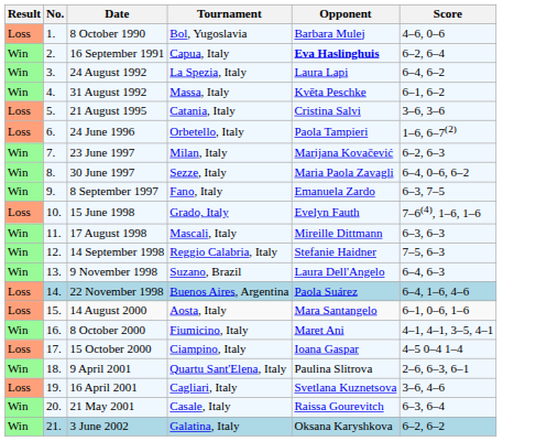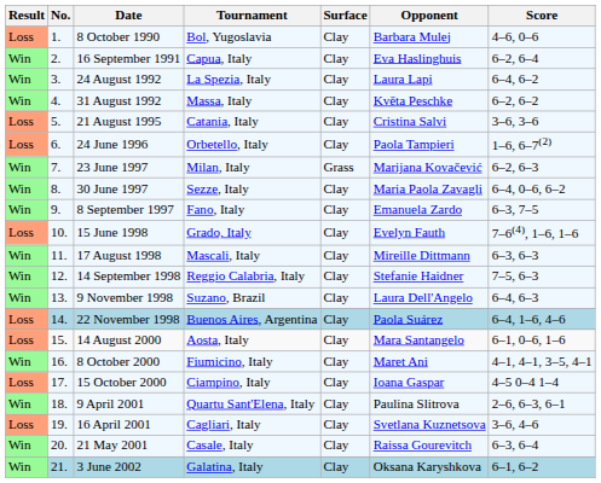+ column: Surface | Clay | Clay | Clay | Clay | Clay | Clay | Grass | Clay | Clay | Clay | Clay | Clay | Clay | Clay | Clay | Clay | Clay | Clay | Clay | Clay | Clay
16 September 1991 | Opponent: bold -> normal
31 August 1992 | Score: 6–1, 6–2 -> 6–2, 6–2
3 June 2002 | Score: 6–2, 6–2 -> 6–1, 6–2
